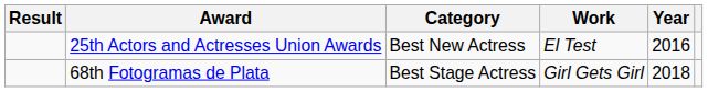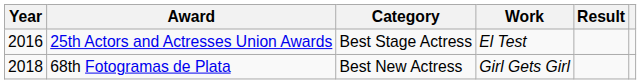columns swapped: Year <-> Result
25th Actors and Actresses Union Awards | Category: Best New Actress -> Best Stage Actress
68th Fotogramas de Plata | Category: Best Stage Actress -> Best New Actress
